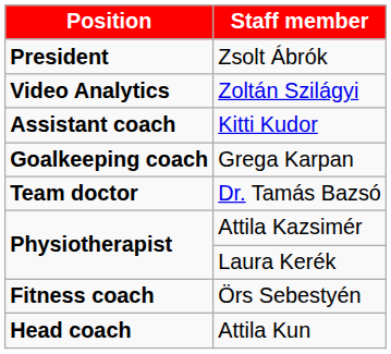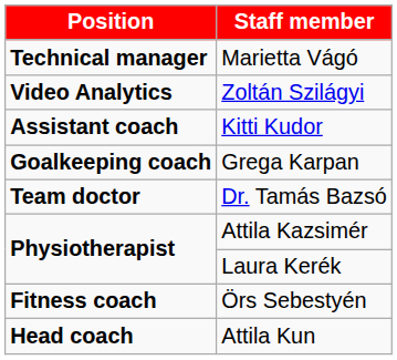- row: President | Zsolt Ábrók
+ row: Technical manager | Marietta Vágó
